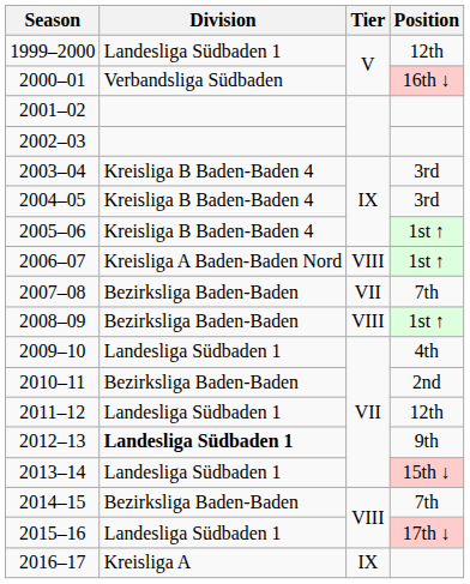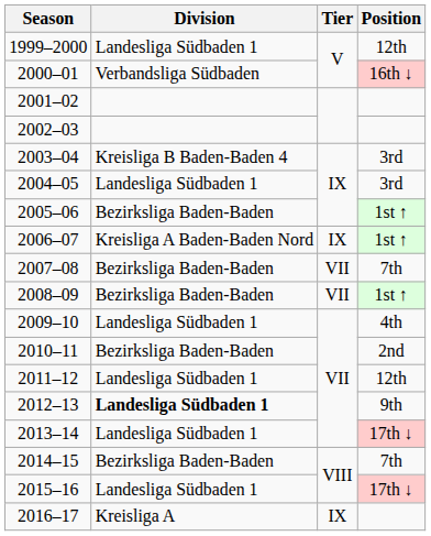2004–05 | Division: Kreisliga B Baden-Baden 4 -> Landesliga Südbaden 1
2005–06 | Division: Kreisliga B Baden-Baden 4 -> Bezirksliga Baden-Baden
2006–07 | Tier: VIII -> IX
2008–09 | Tier: VIII -> VII
2013–14 | Position: 15th ↓ -> 17th ↓
